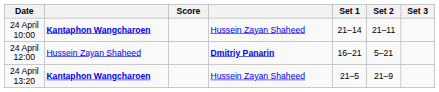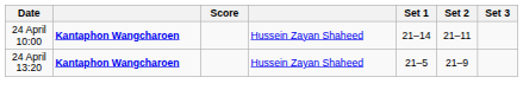- row: 24 April 12:00 | Hussein Zayan Shaheed | Dmitriy Panarin | 16–21 | 5–21
